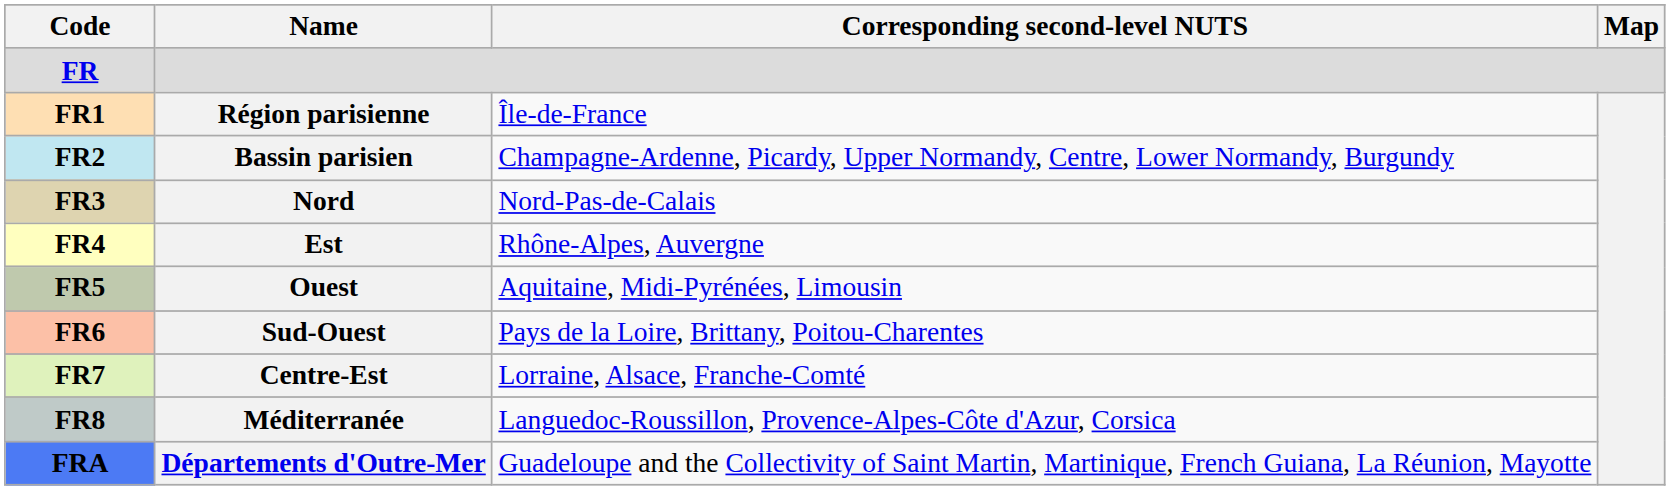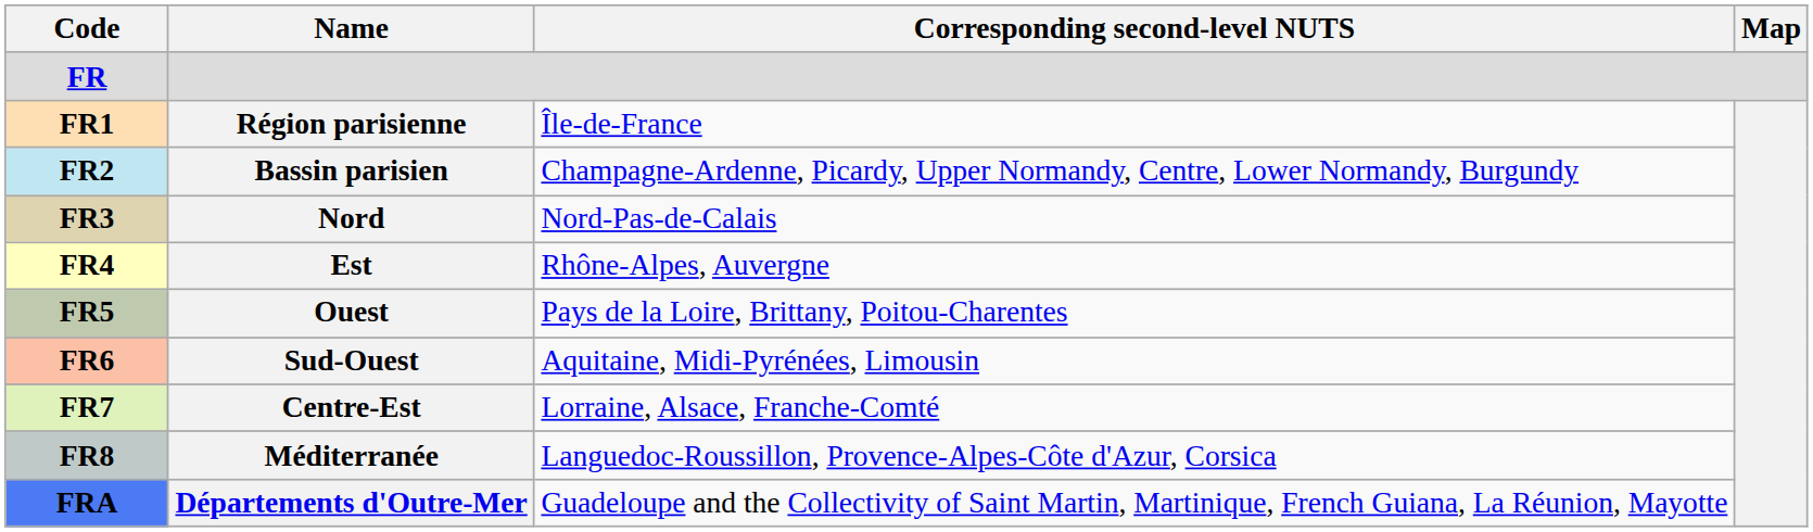Ouest | Corresponding second-level NUTS: Aquitaine, Midi-Pyrénées, Limousin -> Pays de la Loire, Brittany, Poitou-Charentes
Sud-Ouest | Corresponding second-level NUTS: Pays de la Loire, Brittany, Poitou-Charentes -> Aquitaine, Midi-Pyrénées, Limousin
